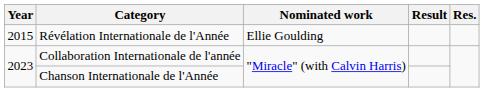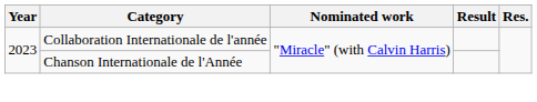- row: 2015 | Révélation Internationale de l'Année | Ellie Goulding
